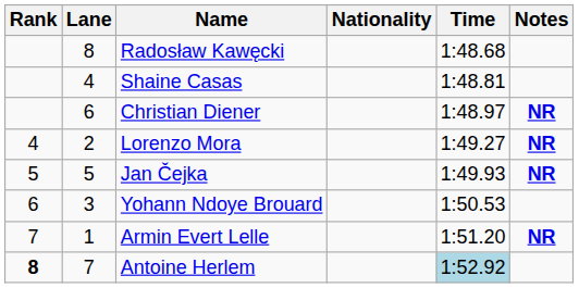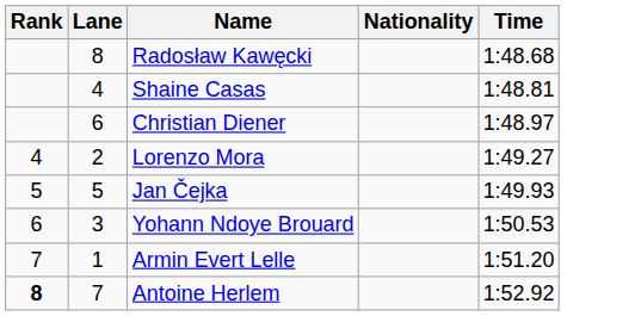- column: Notes | NR | NR | NR | NR
Antoine Herlem | Time: lightblue background -> no background
